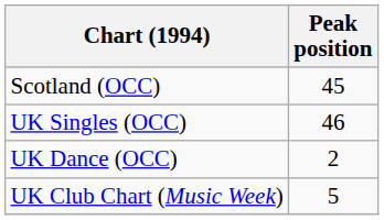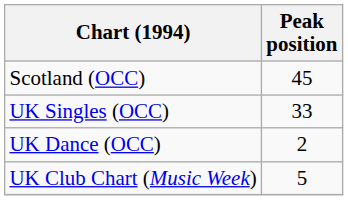UK Singles (OCC) | Peak position: 46 -> 33
